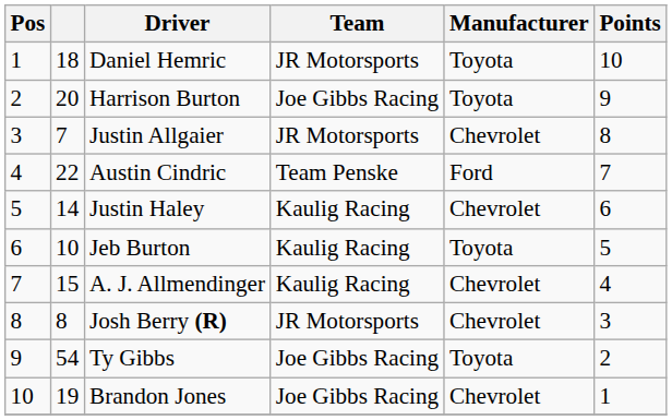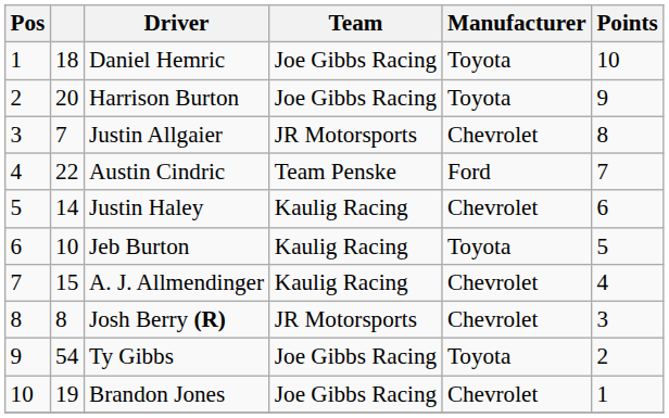Daniel Hemric | Team: JR Motorsports -> Joe Gibbs Racing
